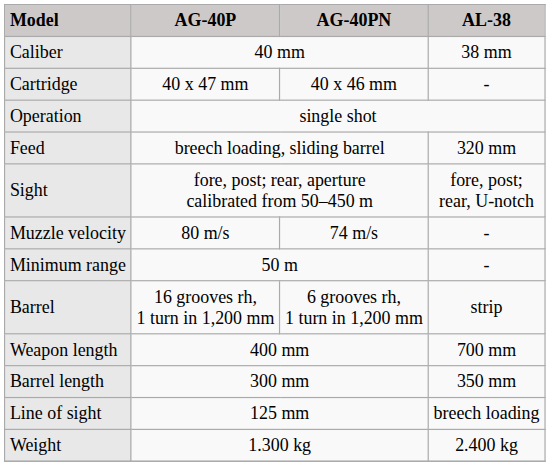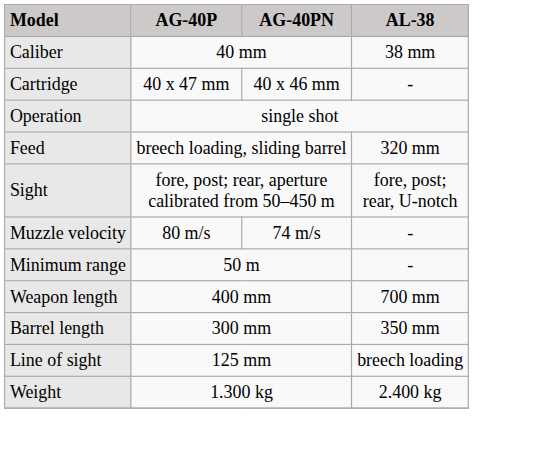- row: Barrel | 16 grooves rh, 1 turn in 1,200 mm | 6 grooves rh, 1 turn in 1,200 mm | strip
